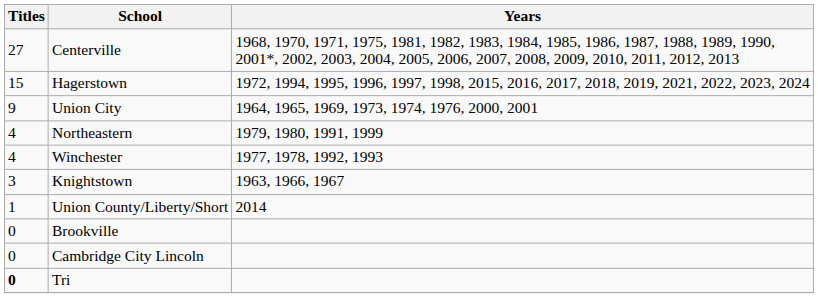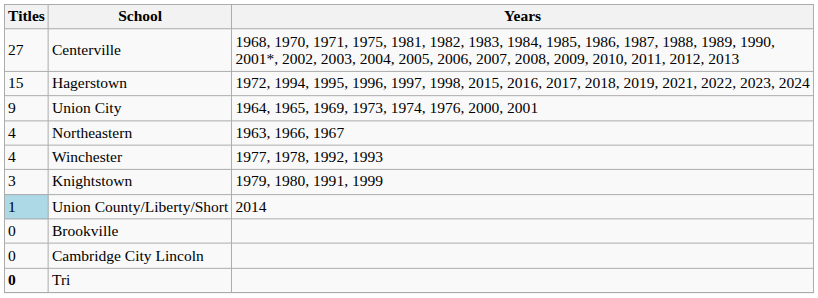Northeastern | Years: 1979, 1980, 1991, 1999 -> 1963, 1966, 1967
Knightstown | Years: 1963, 1966, 1967 -> 1979, 1980, 1991, 1999
Union County/Liberty/Short | Titles: no background -> lightblue background
